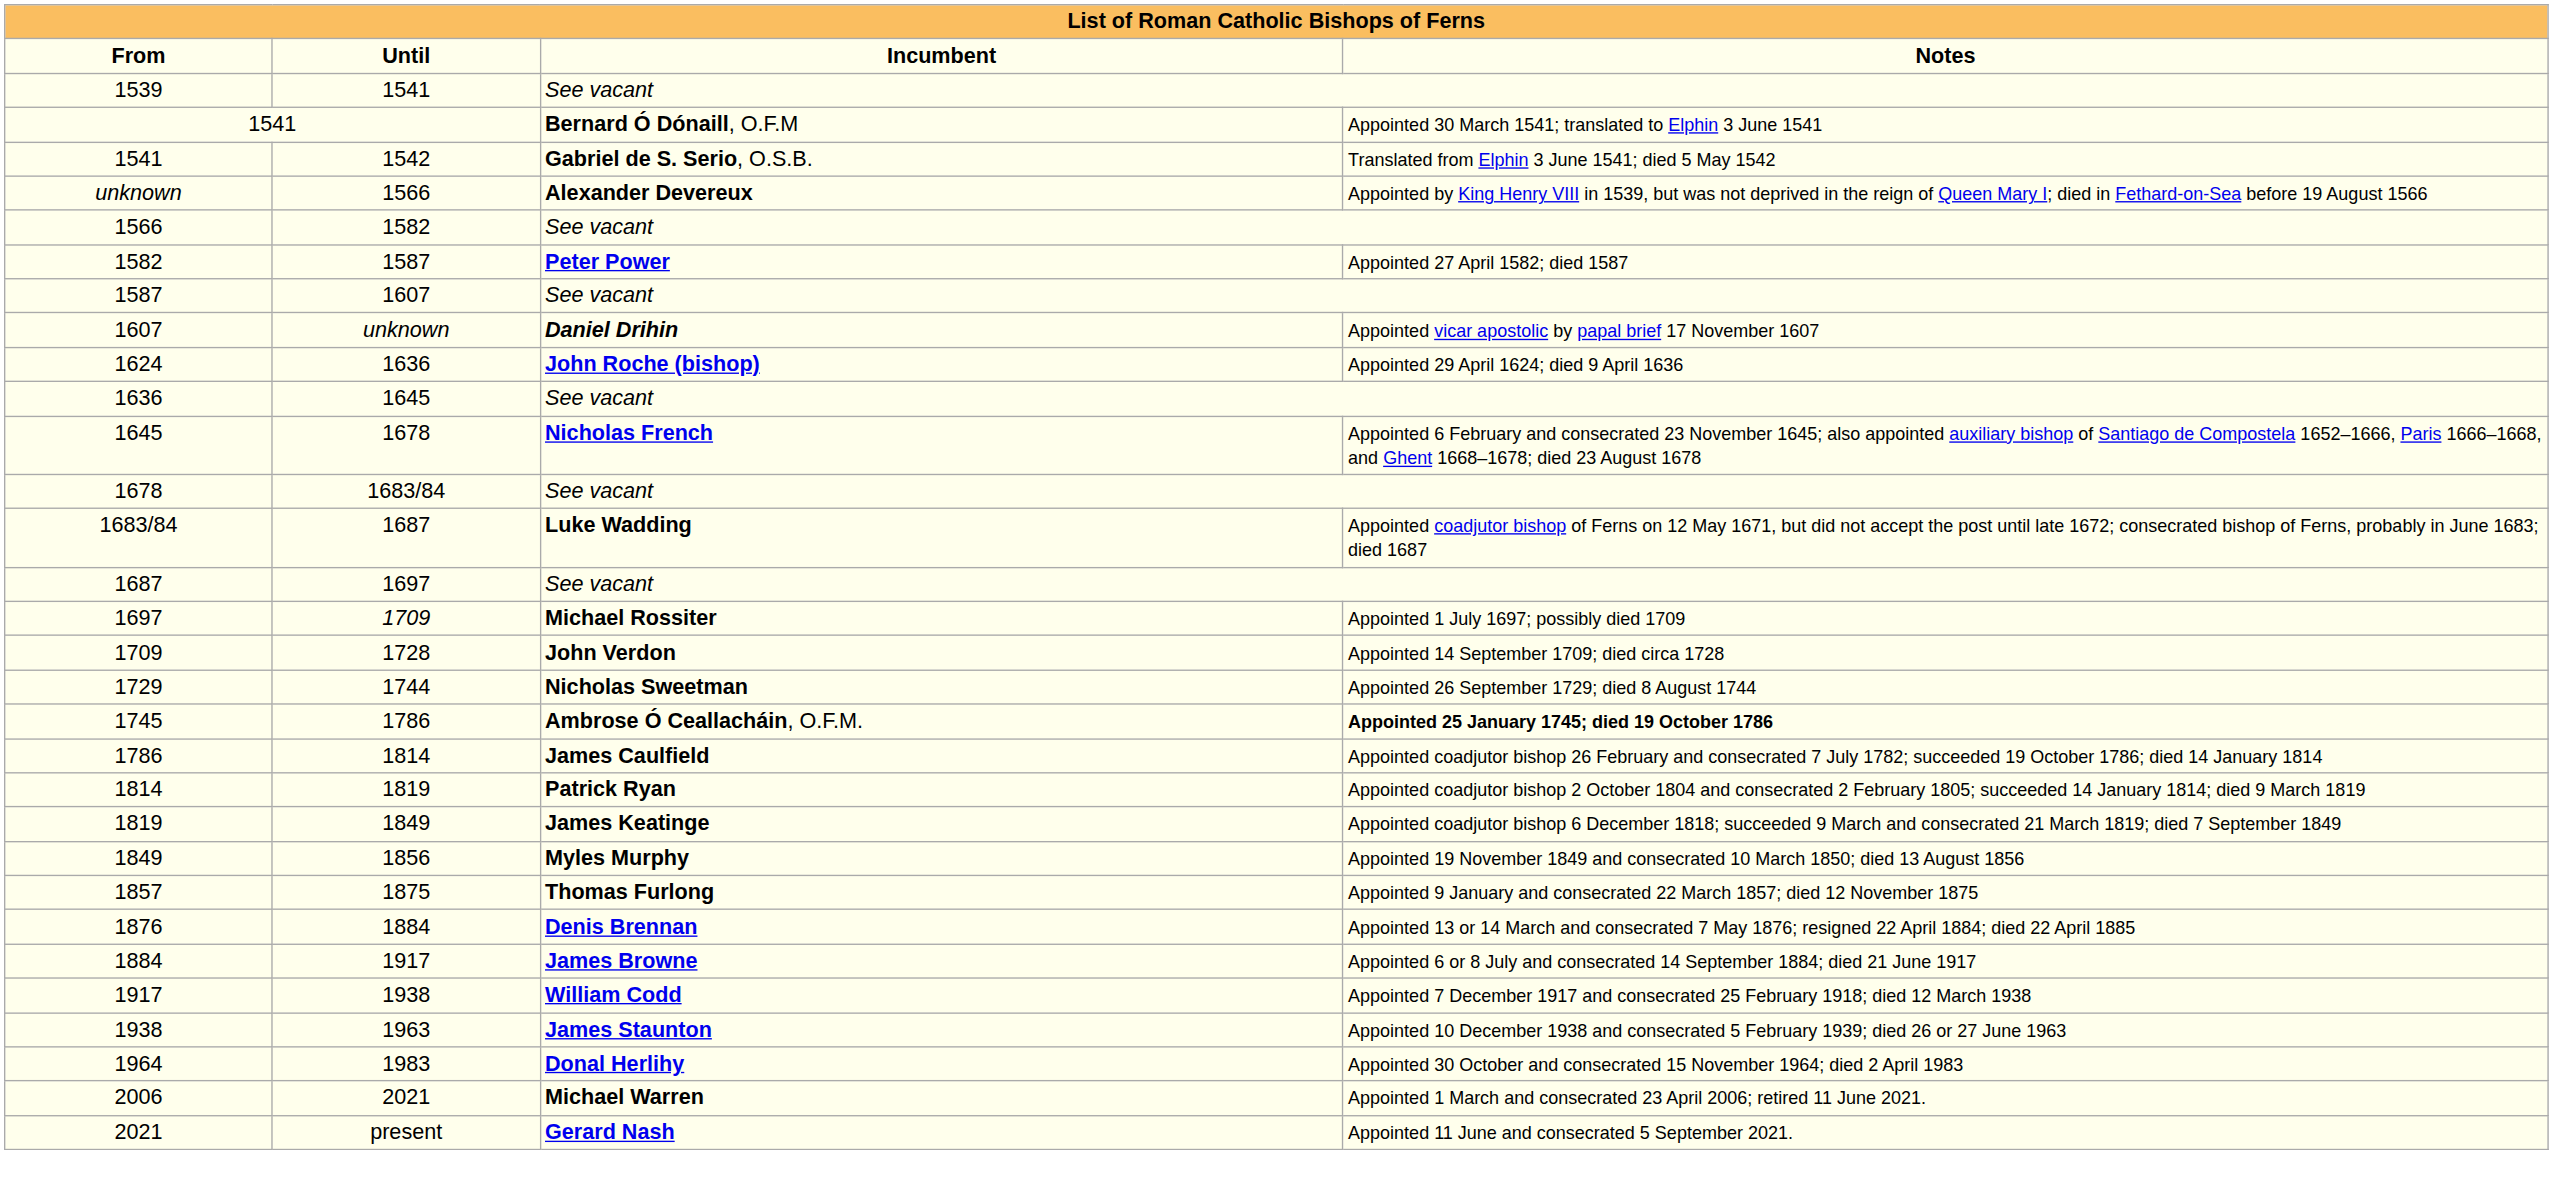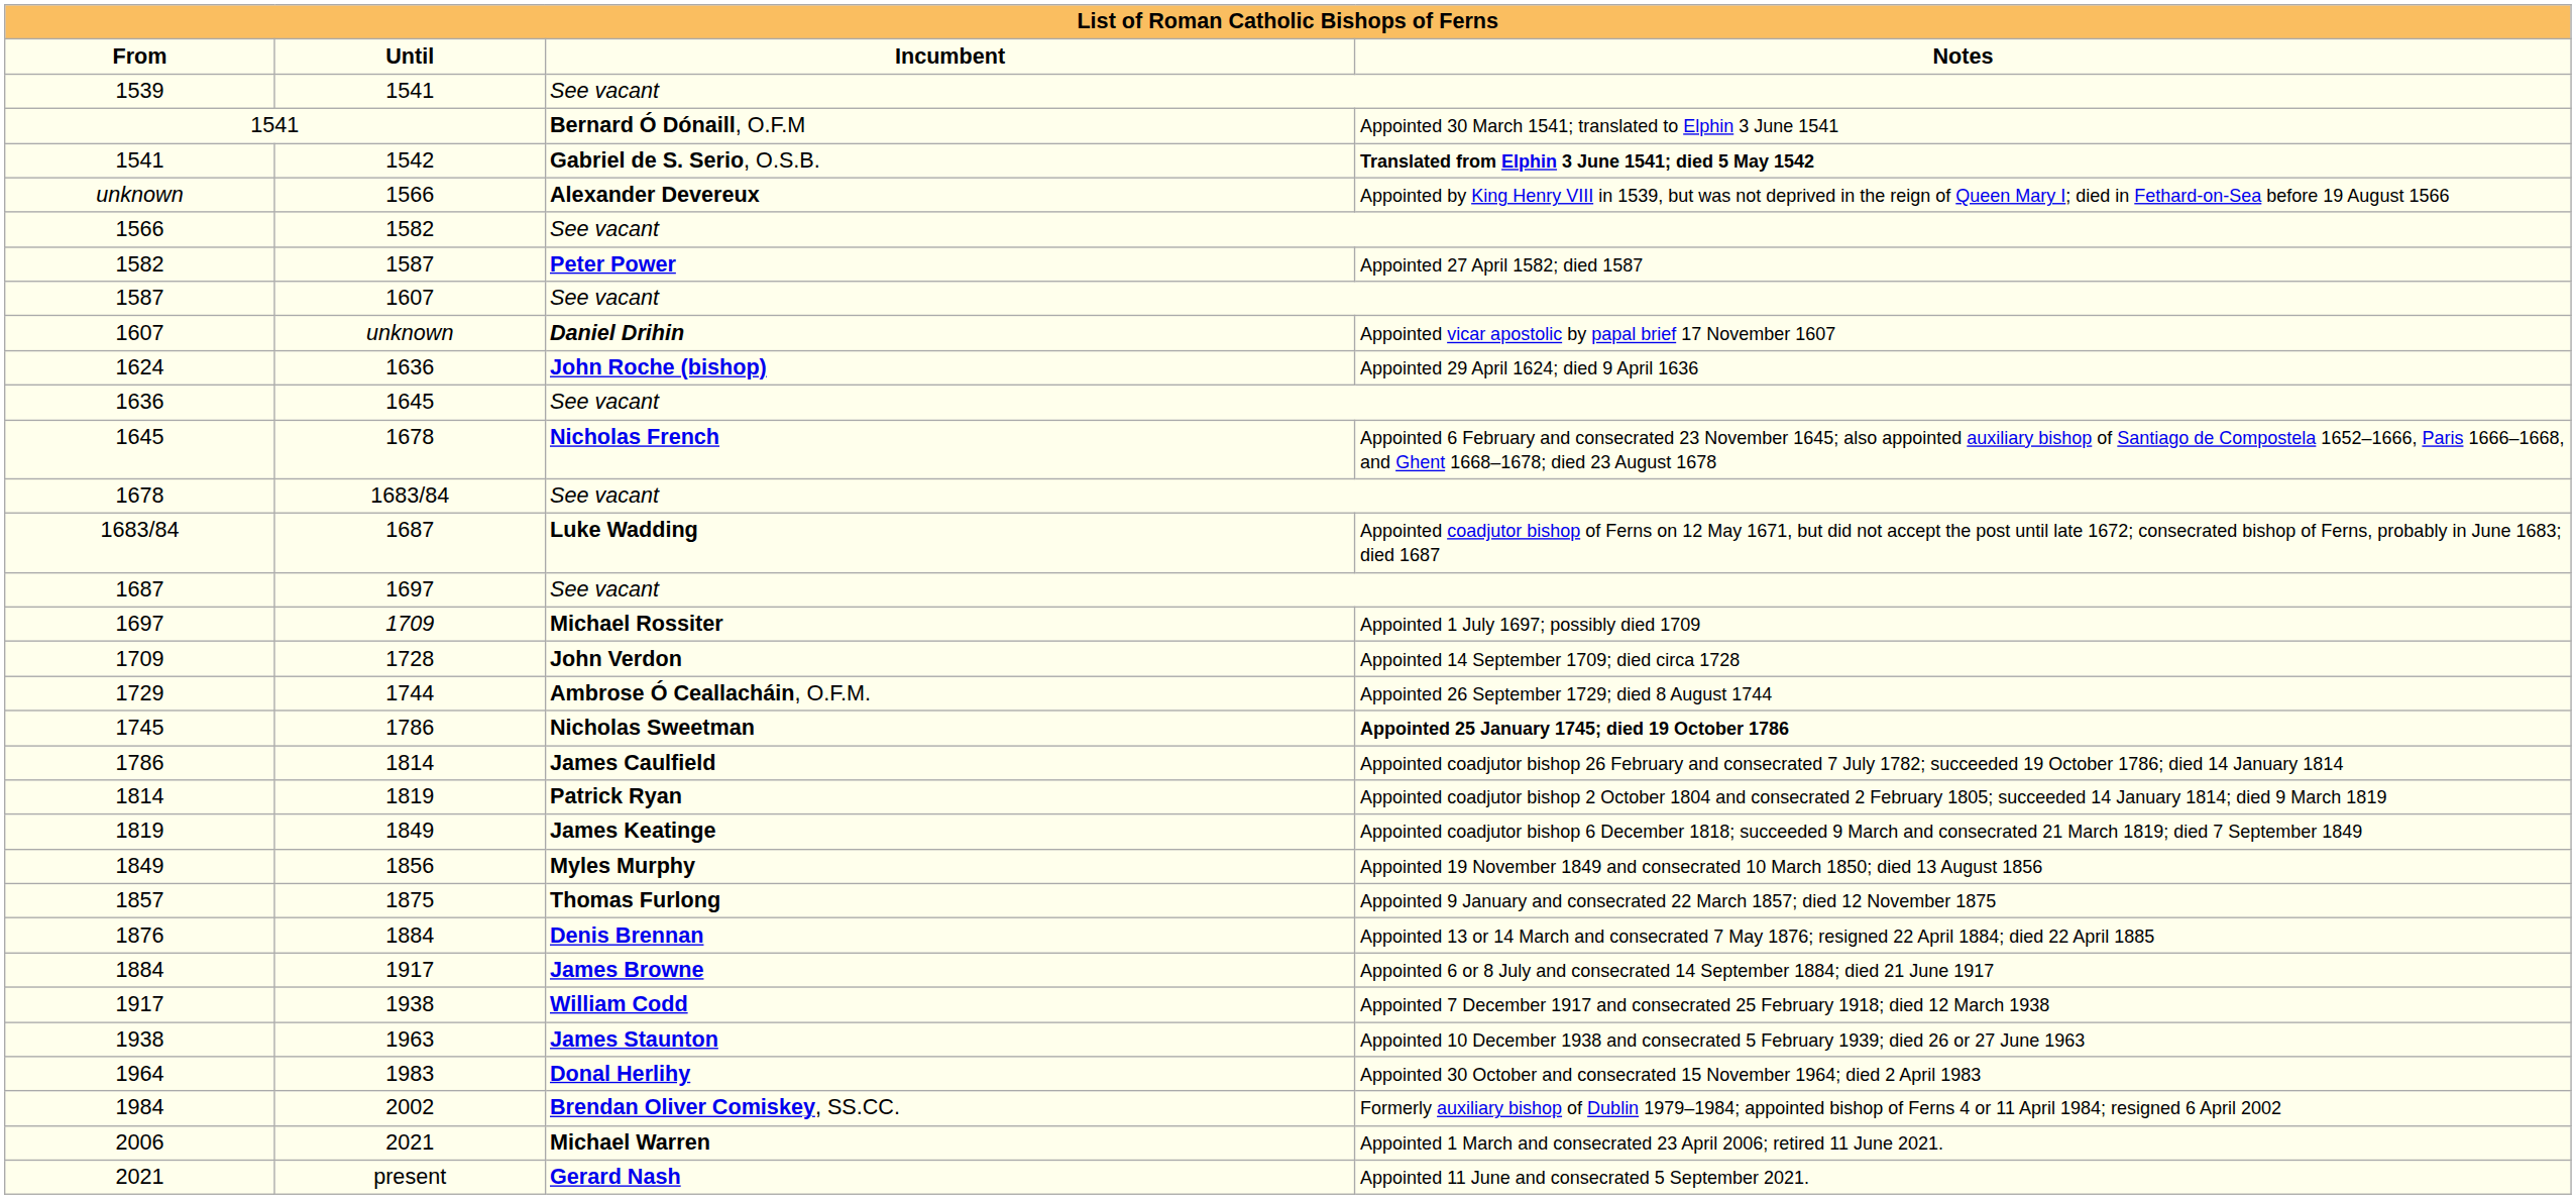1541 / 1542 | Notes: normal -> bold
1729 | Incumbent: Nicholas Sweetman -> Ambrose Ó Ceallacháin, O.F.M.
1745 | Incumbent: Ambrose Ó Ceallacháin, O.F.M. -> Nicholas Sweetman
+ row: 1984 | 2002 | Brendan Oliver Comiskey, SS.CC. | Formerly auxiliary bishop of Dublin 1979–1984; appointed bishop of Ferns 4 or 11 April 1984; resigned 6 April 2002
